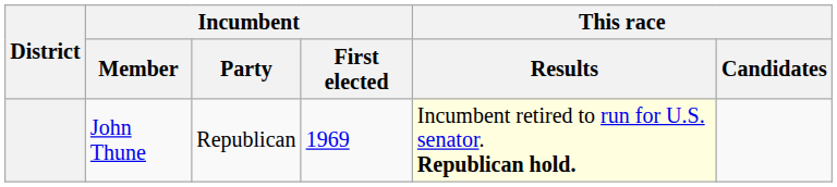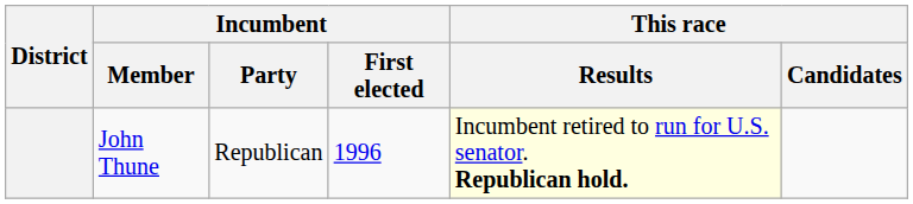John Thune | Incumbent / First elected: 1969 -> 1996
